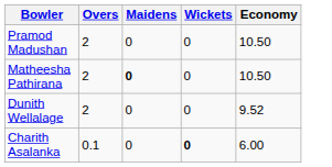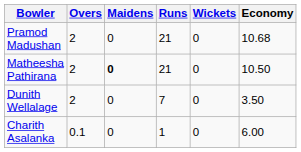+ column: Runs | 21 | 21 | 7 | 1
Pramod Madushan | Economy: 10.50 -> 10.68
Dunith Wellalage | Economy: 9.52 -> 3.50
Charith Asalanka | Wickets: bold -> normal
